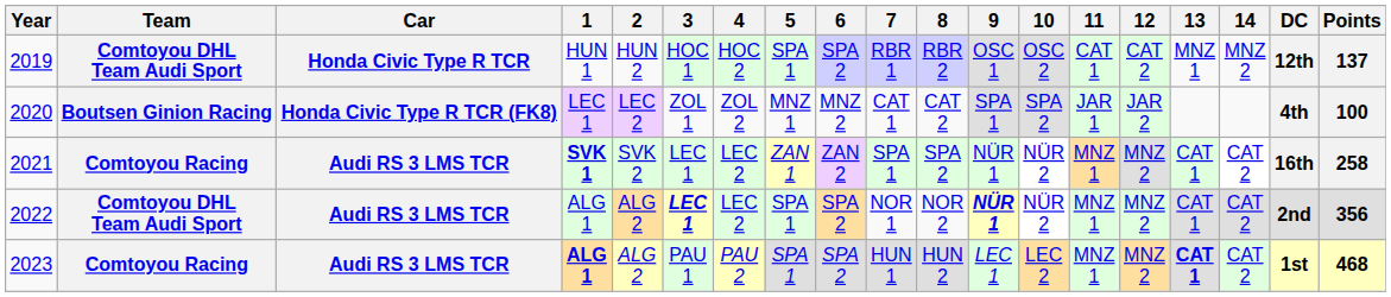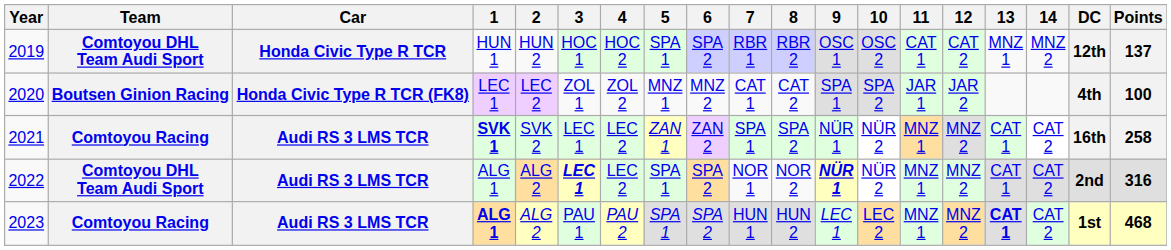2022 | Points: 356 -> 316
